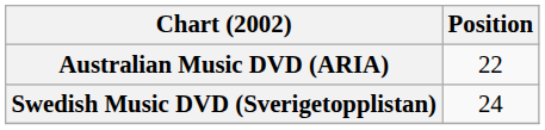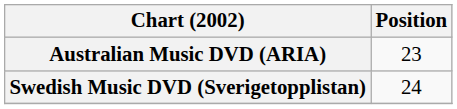Australian Music DVD (ARIA) | Position: 22 -> 23
